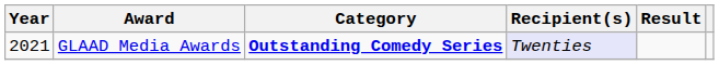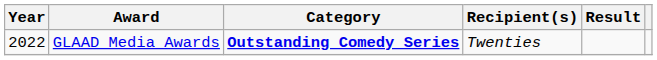GLAAD Media Awards | Year: 2021 -> 2022
GLAAD Media Awards | Recipient(s): lavender background -> no background
